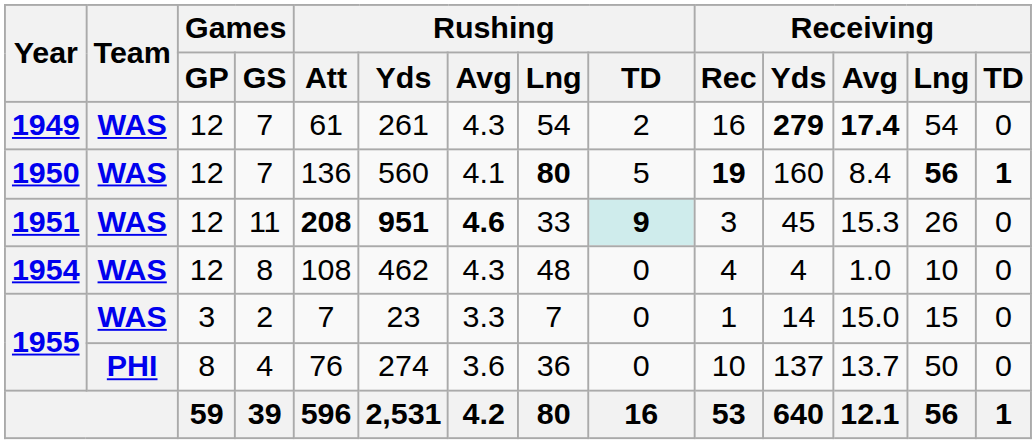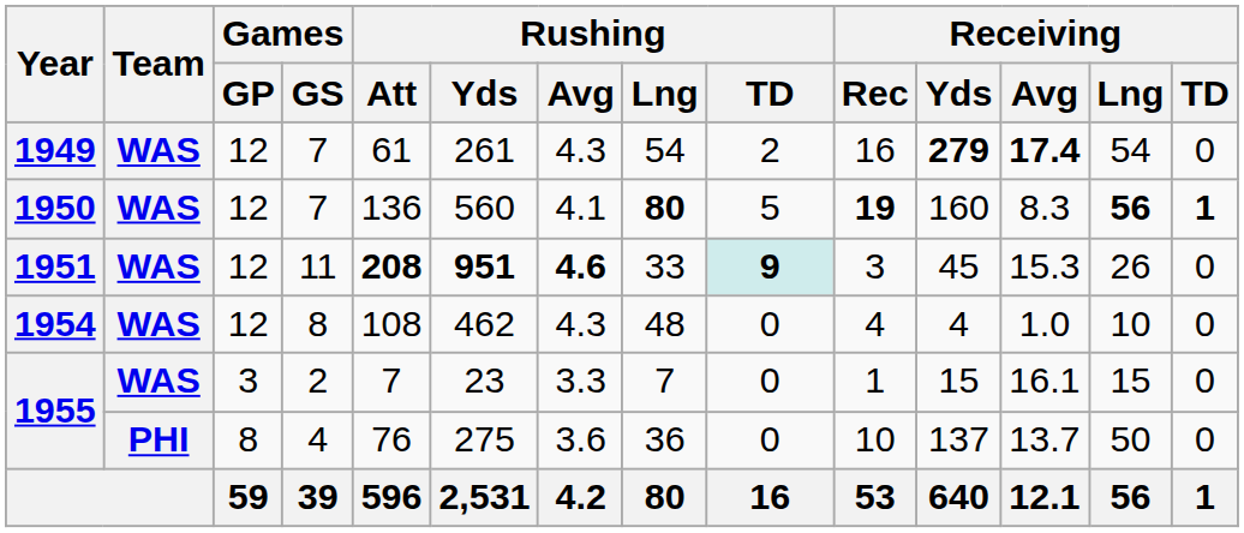1950 | Receiving / Avg: 8.4 -> 8.3
1955 / 2 | Receiving / Yds: 14 -> 15
1955 / 2 | Receiving / Avg: 15.0 -> 16.1
1955 / 4 | Rushing / Yds: 274 -> 275
